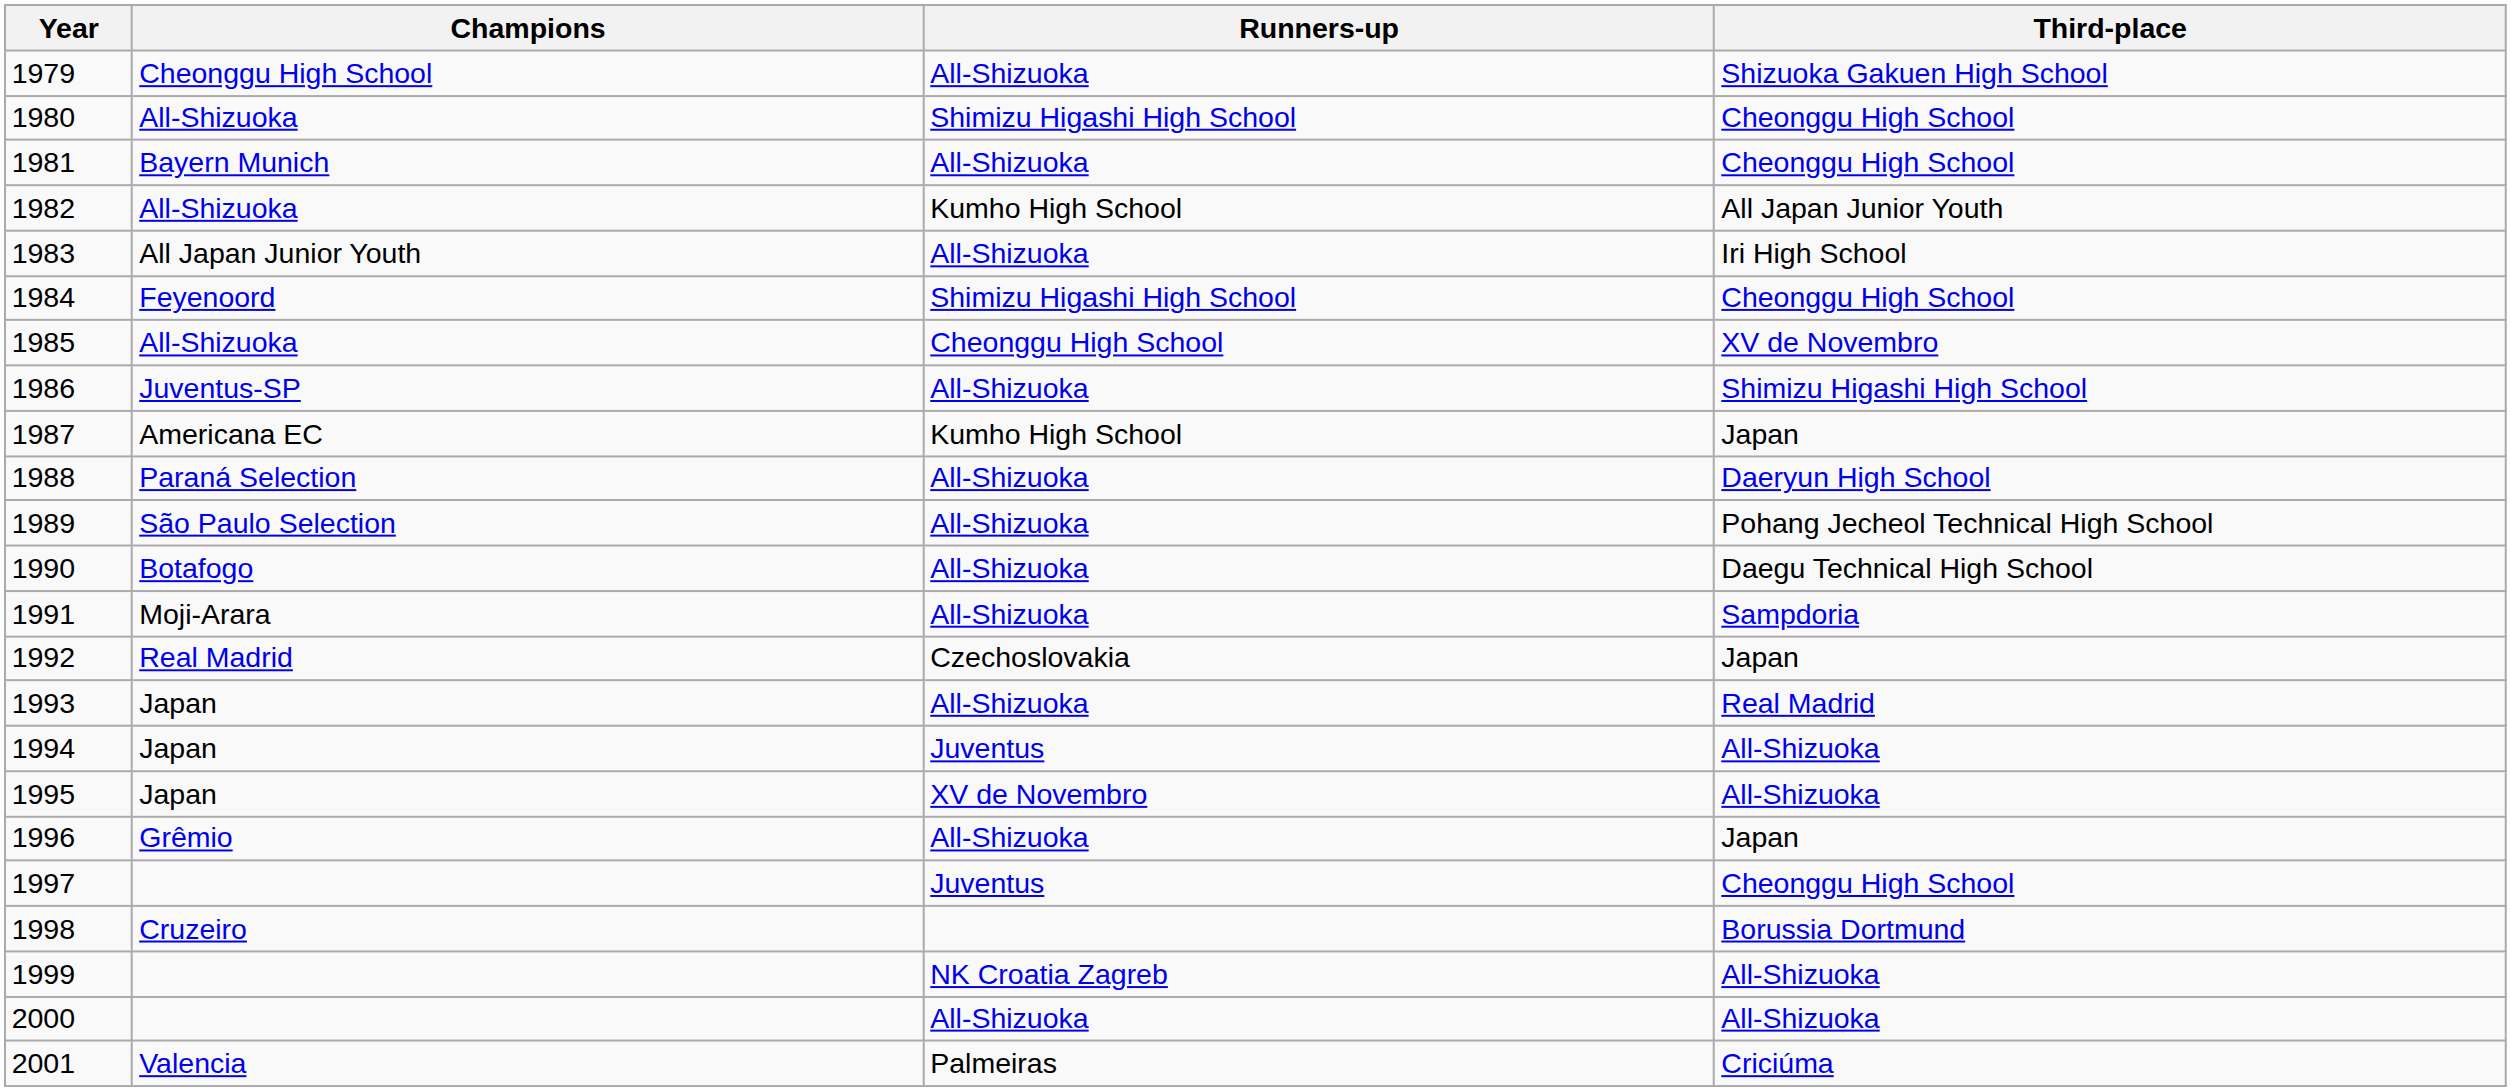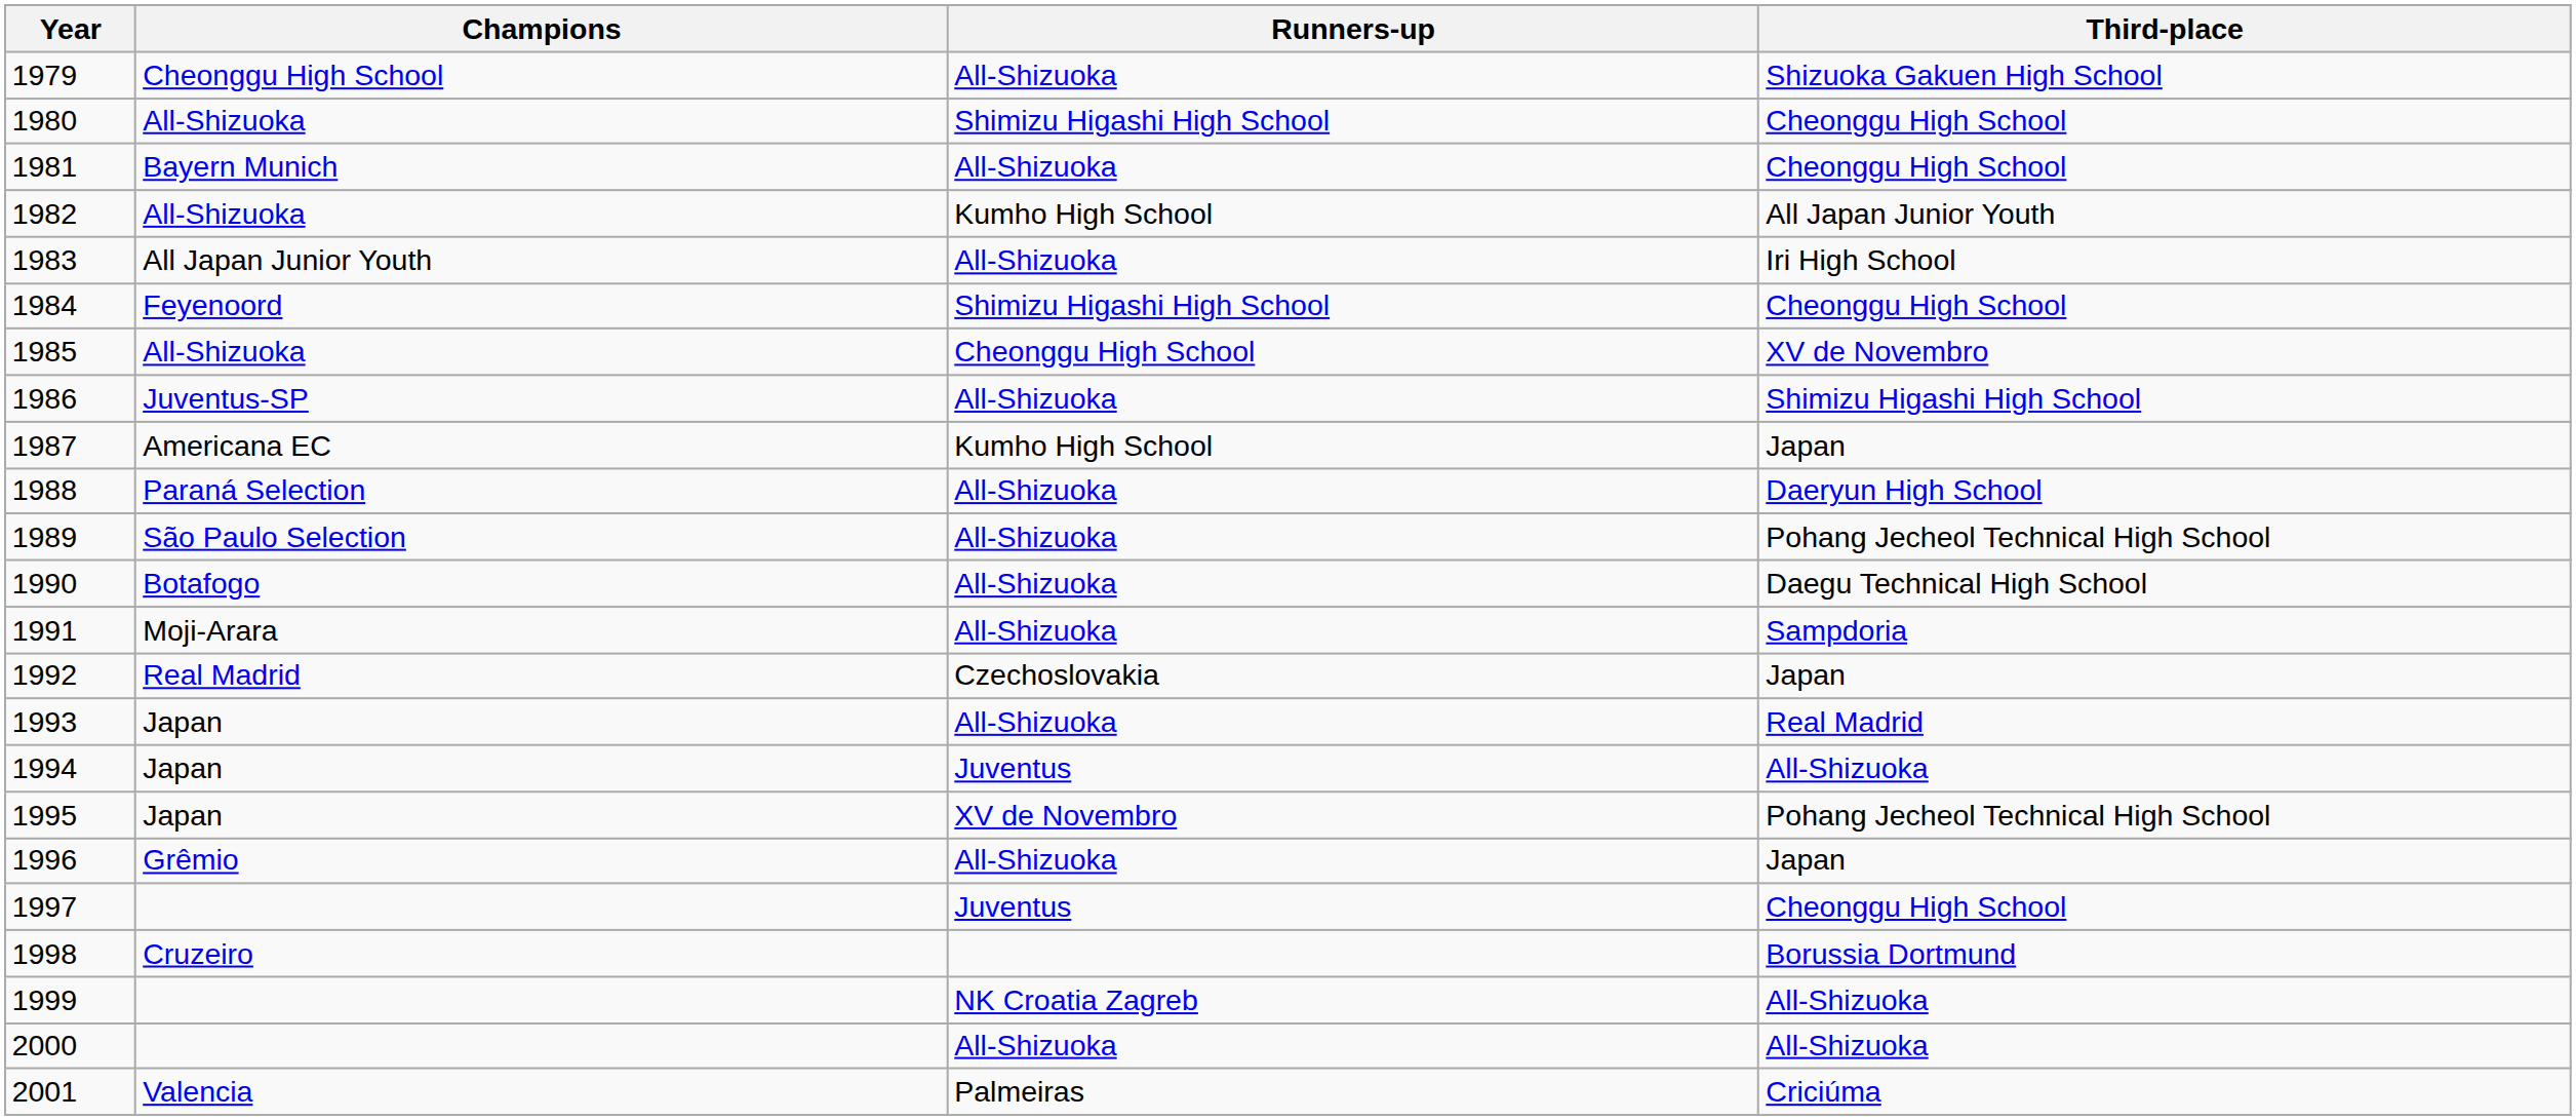1995 | Third-place: All-Shizuoka -> Pohang Jecheol Technical High School
